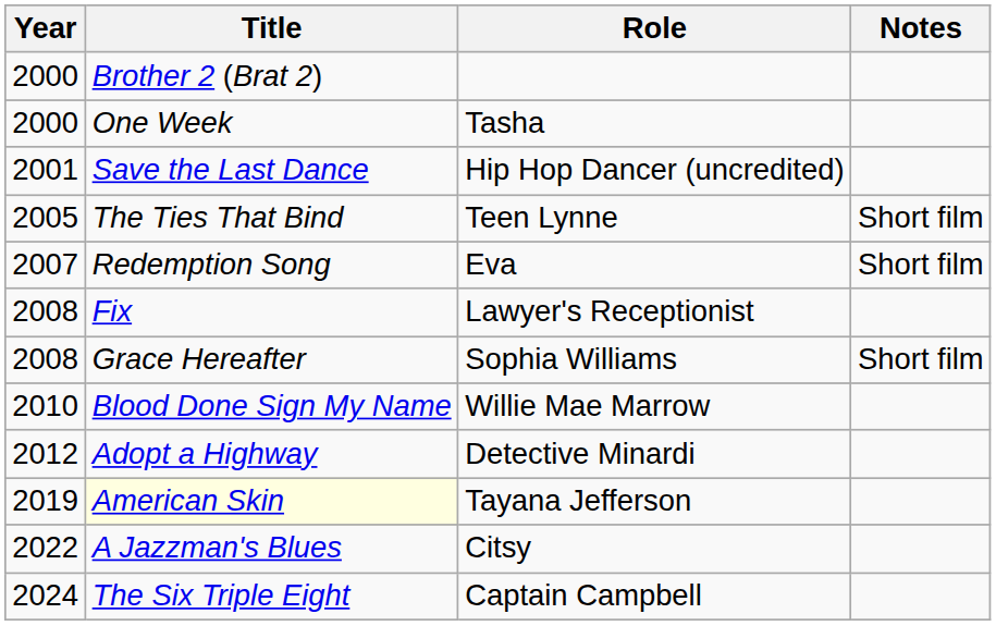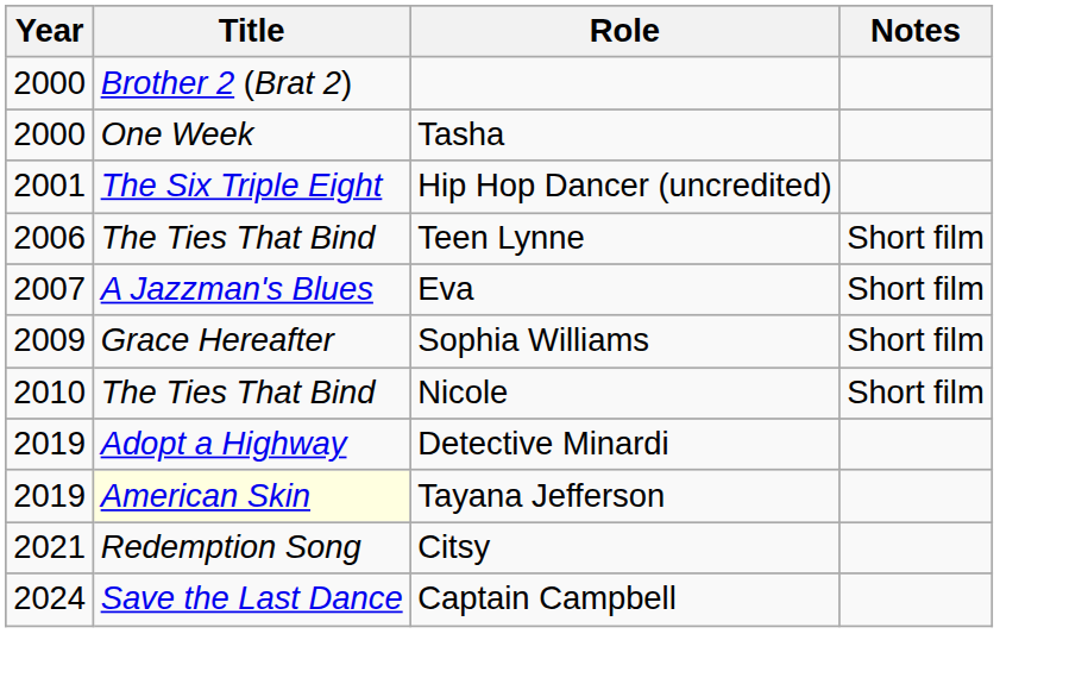Hip Hop Dancer (uncredited) | Title: Save the Last Dance -> The Six Triple Eight
Teen Lynne | Year: 2005 -> 2006
Eva | Title: Redemption Song -> A Jazzman's Blues
- row: 2008 | Fix | Lawyer's Receptionist
Sophia Williams | Year: 2008 -> 2009
- row: 2010 | Blood Done Sign My Name | Willie Mae Marrow
+ row: 2010 | The Ties That Bind | Nicole | Short film
Detective Minardi | Year: 2012 -> 2019
Citsy | Year: 2022 -> 2021
Citsy | Title: A Jazzman's Blues -> Redemption Song
Captain Campbell | Title: The Six Triple Eight -> Save the Last Dance
